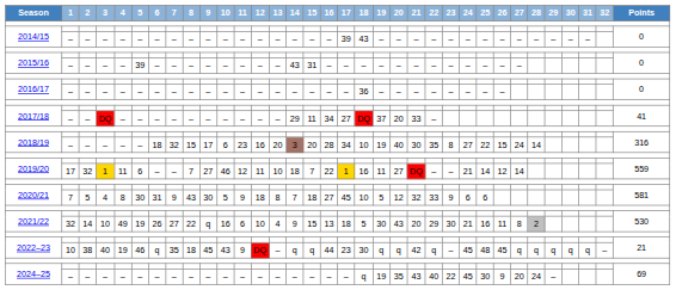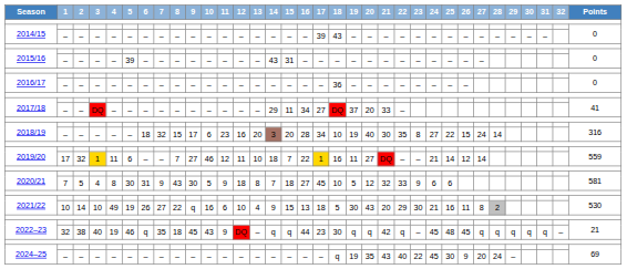2021/22 / 10 | 1: 32 -> 10
2022–23 / 40 | 1: 10 -> 32
